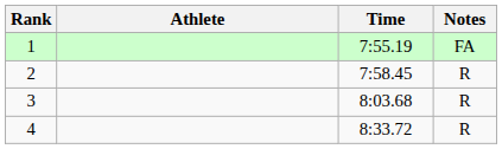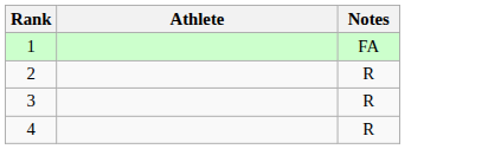- column: Time | 7:55.19 | 7:58.45 | 8:03.68 | 8:33.72
